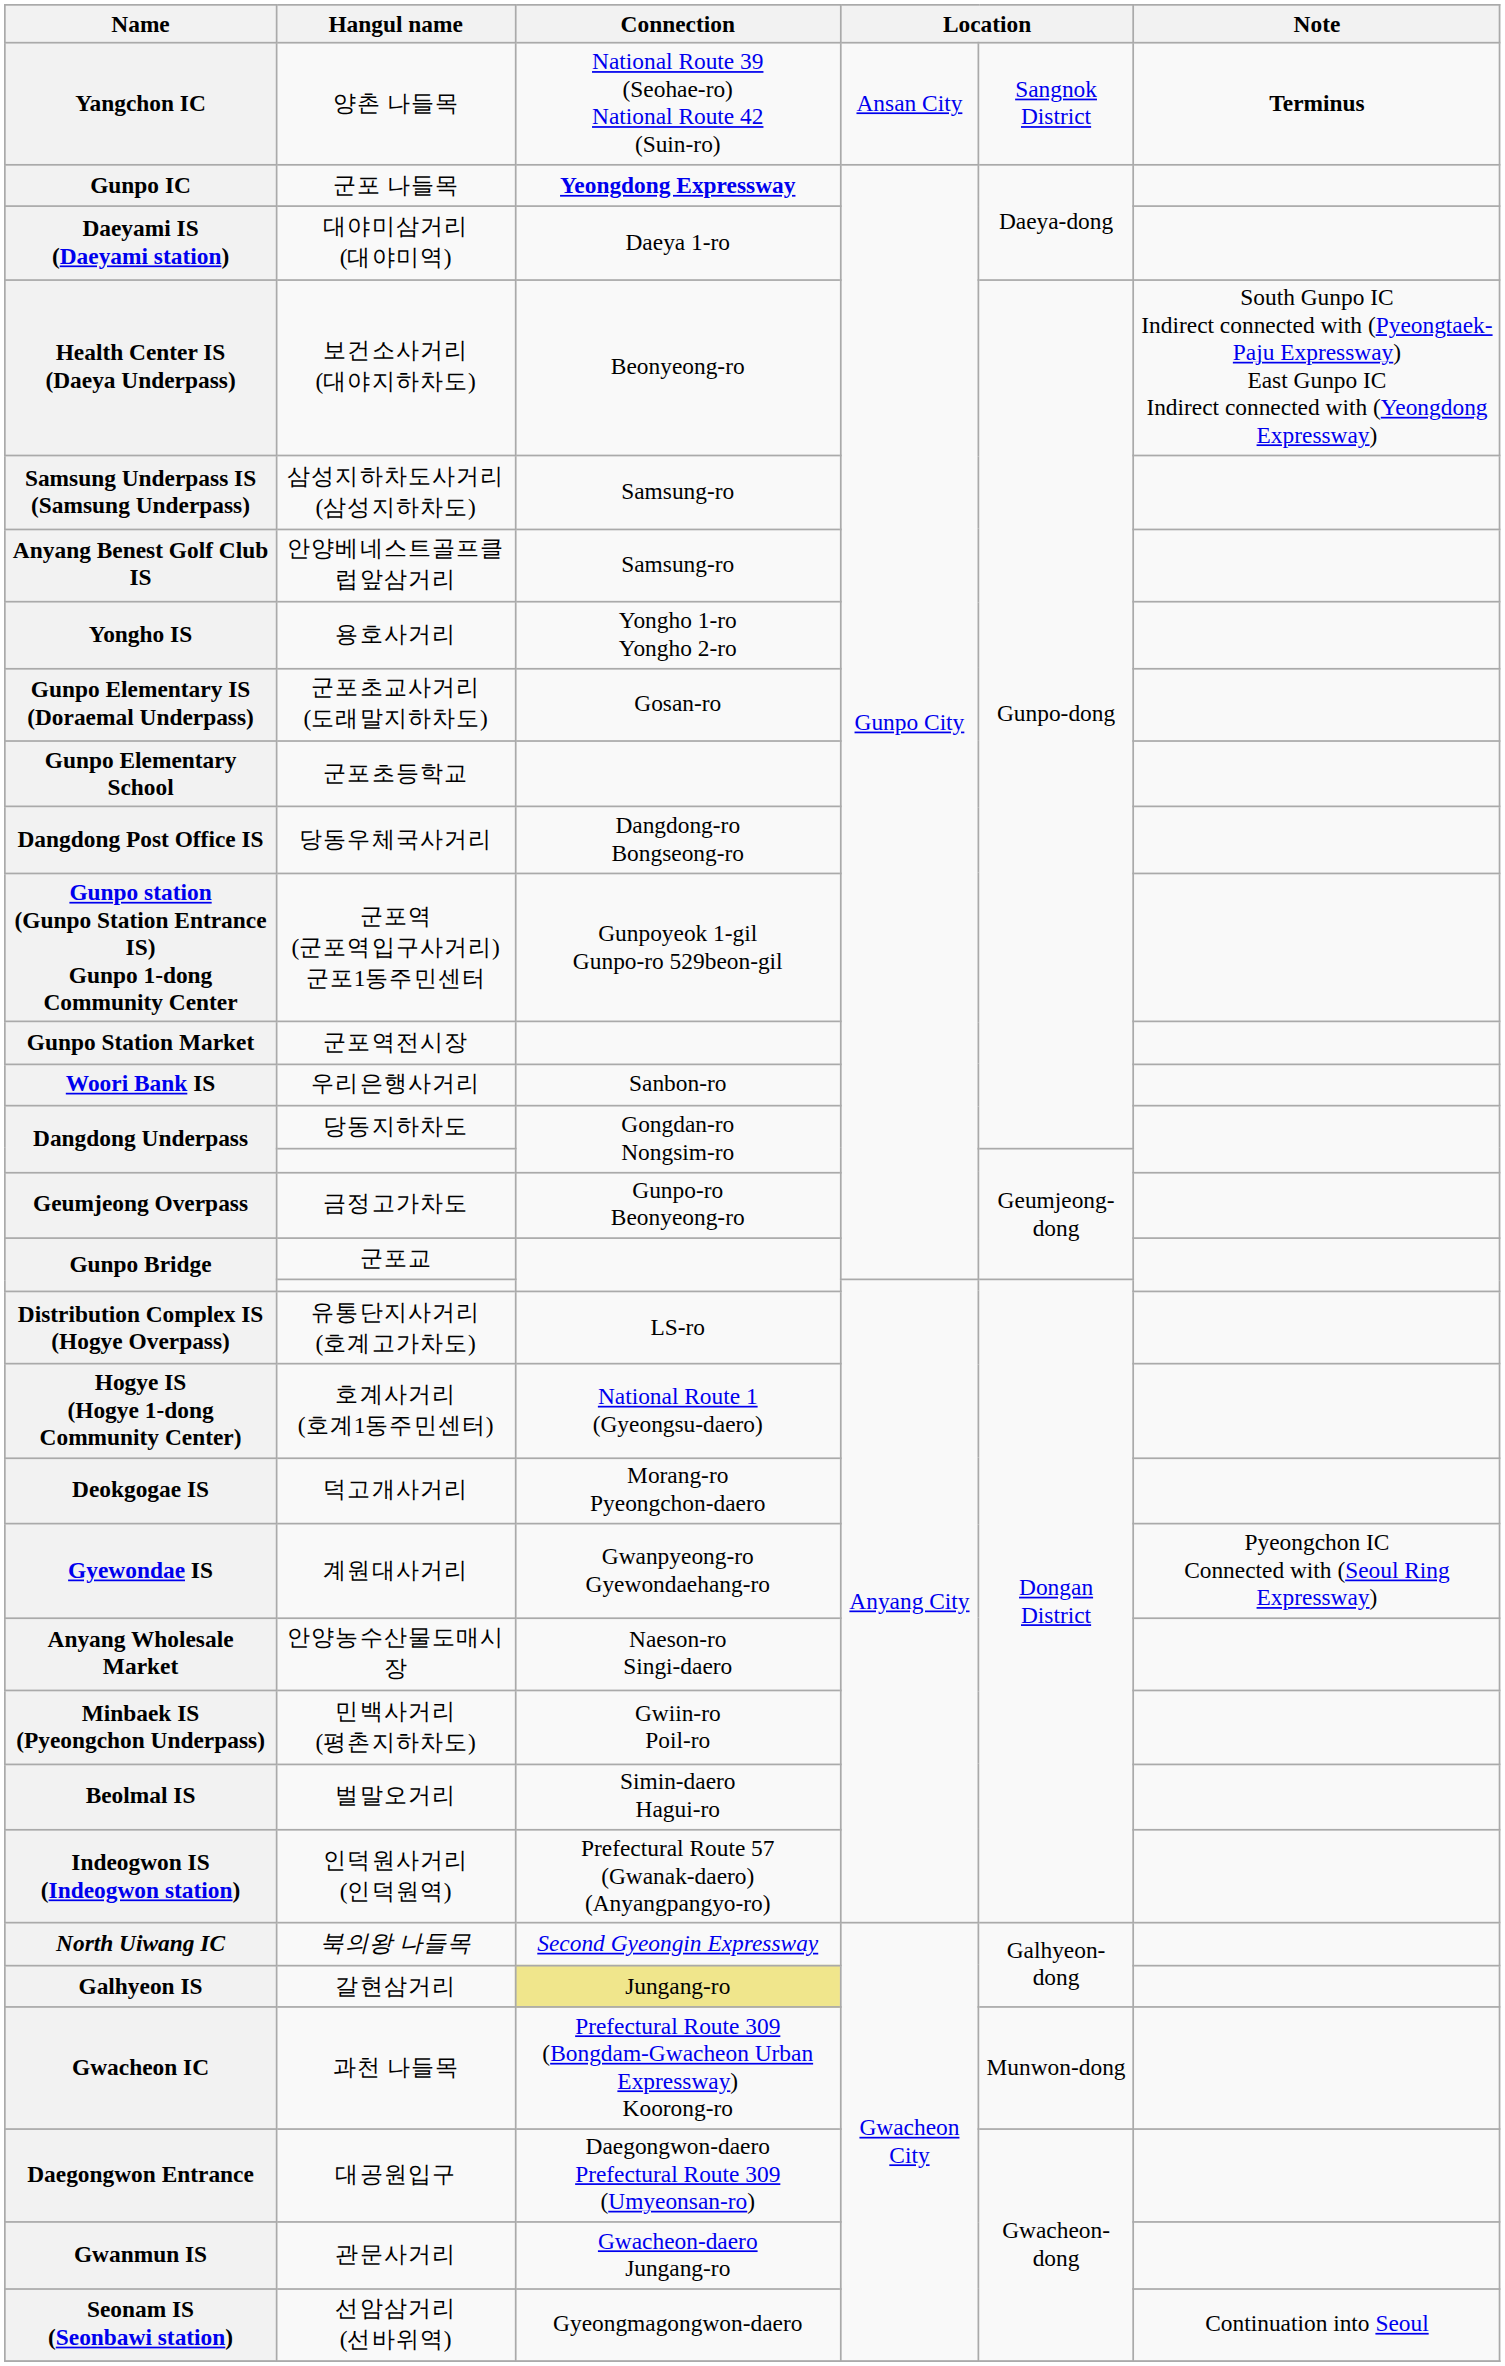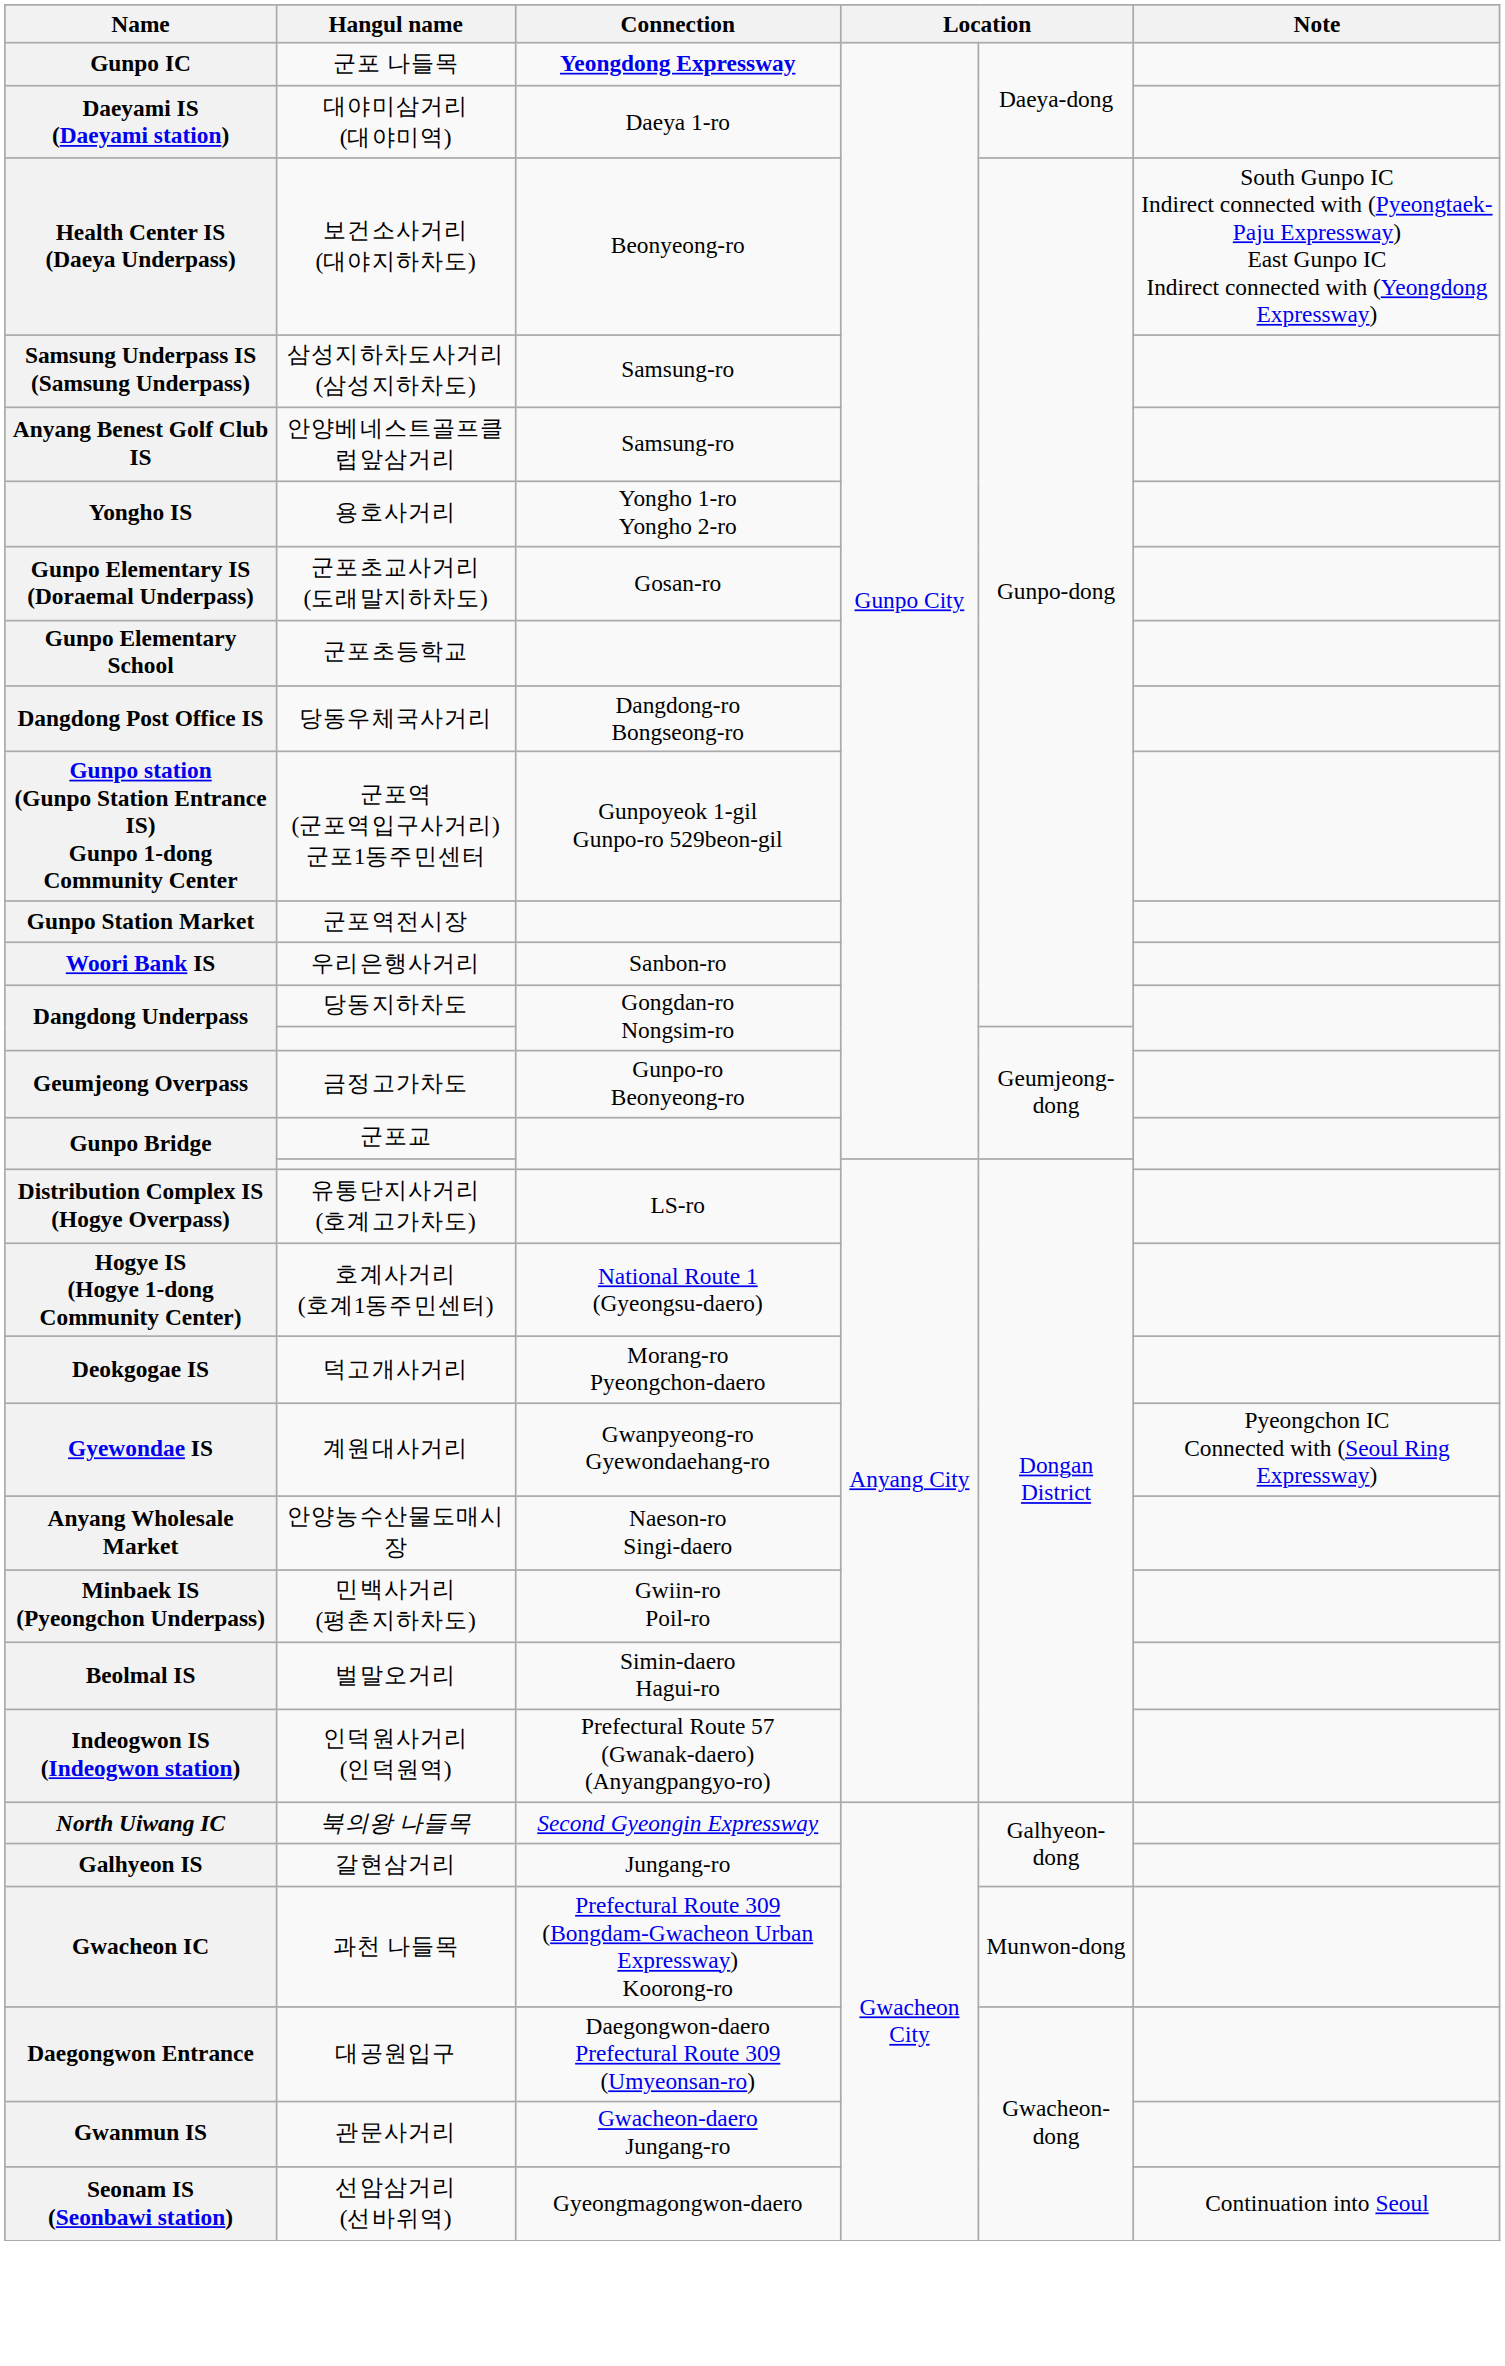- row: Yangchon IC | 양촌 나들목 | National Route 39 (Seohae-ro) National Route 42 (Suin-ro) | Ansan City | Sangnok District | Terminus
갈현삼거리 | Connection: khaki background -> no background
